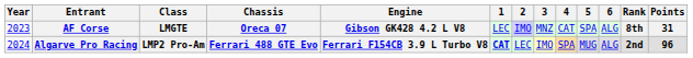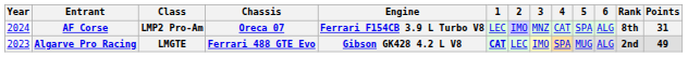AF Corse | Year: 2023 -> 2024
AF Corse | Class: LMGTE -> LMP2 Pro-Am
AF Corse | Engine: Gibson GK428 4.2 L V8 -> Ferrari F154CB 3.9 L Turbo V8
Algarve Pro Racing | Year: 2024 -> 2023
Algarve Pro Racing | Class: LMP2 Pro-Am -> LMGTE
Algarve Pro Racing | Engine: Ferrari F154CB 3.9 L Turbo V8 -> Gibson GK428 4.2 L V8
Algarve Pro Racing | Points: 96 -> 49
